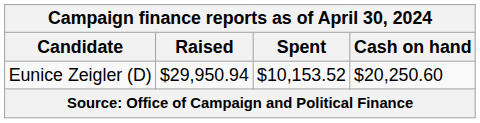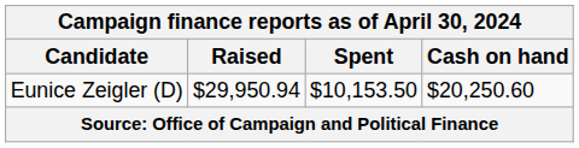Eunice Zeigler (D) | Spent: $10,153.52 -> $10,153.50
